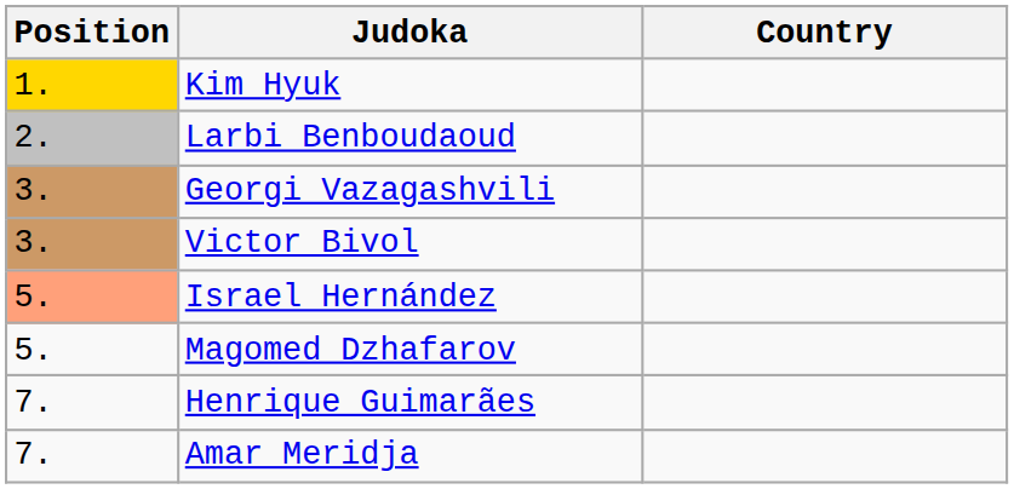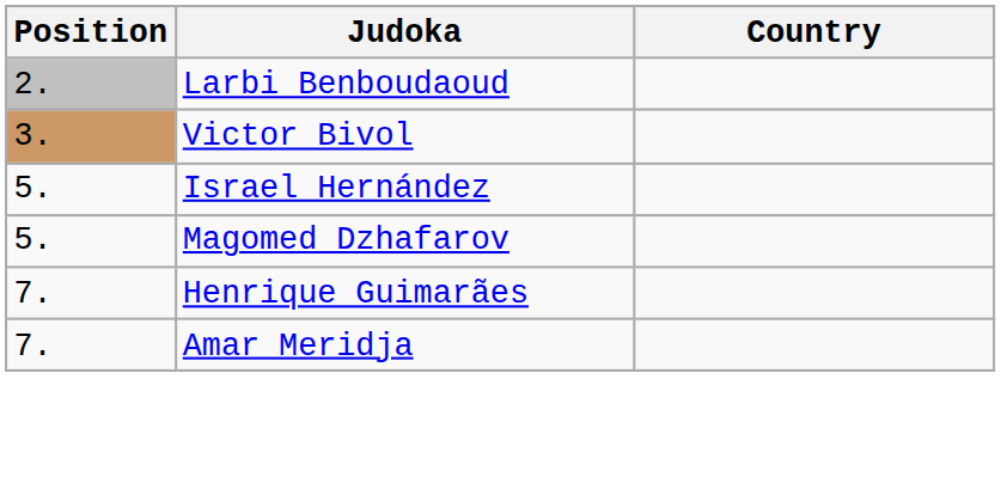- row: 1. | Kim Hyuk
- row: 3. | Georgi Vazagashvili
Israel Hernández | Position: lightsalmon background -> no background
